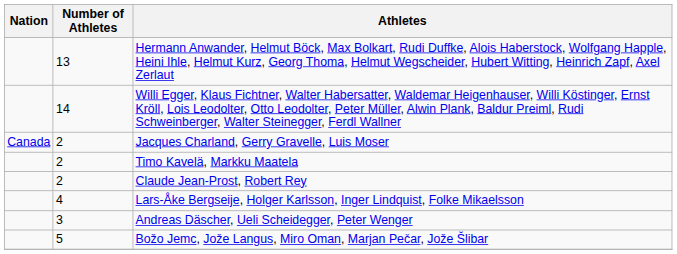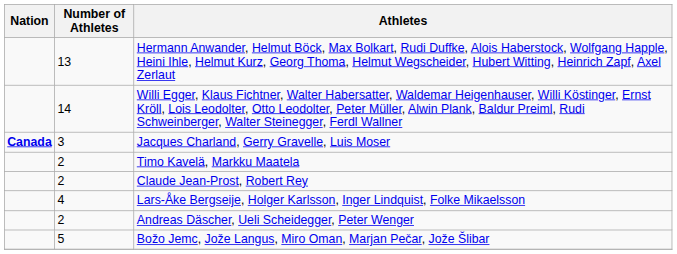Jacques Charland, Gerry Gravelle, Luis Moser | Nation: normal -> bold
Jacques Charland, Gerry Gravelle, Luis Moser | Number of Athletes: 2 -> 3
Andreas Däscher, Ueli Scheidegger, Peter Wenger | Number of Athletes: 3 -> 2
